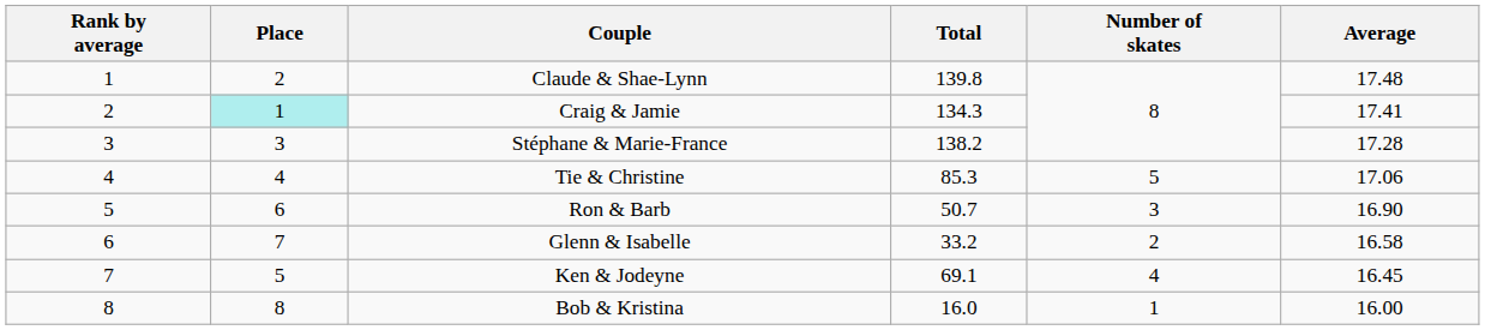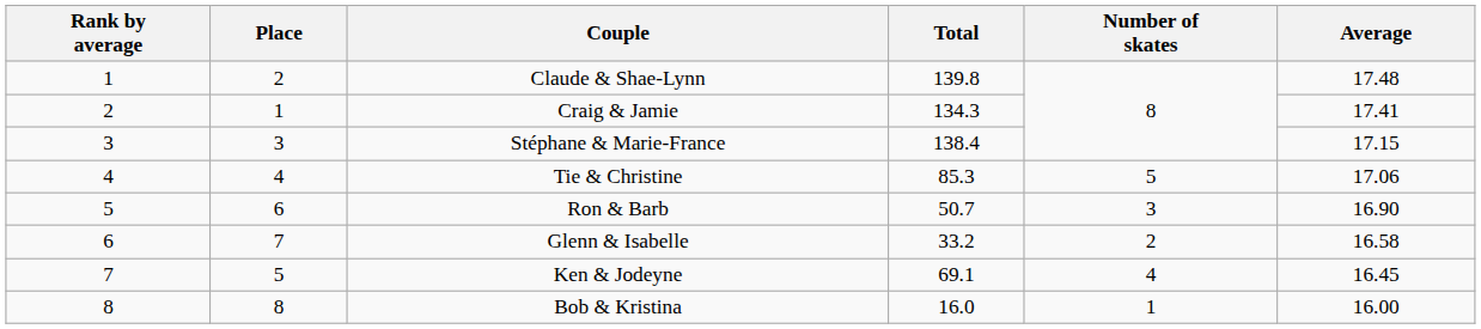Craig & Jamie | Place: paleturquoise background -> no background
Stéphane & Marie-France | Total: 138.2 -> 138.4
Stéphane & Marie-France | Average: 17.28 -> 17.15
